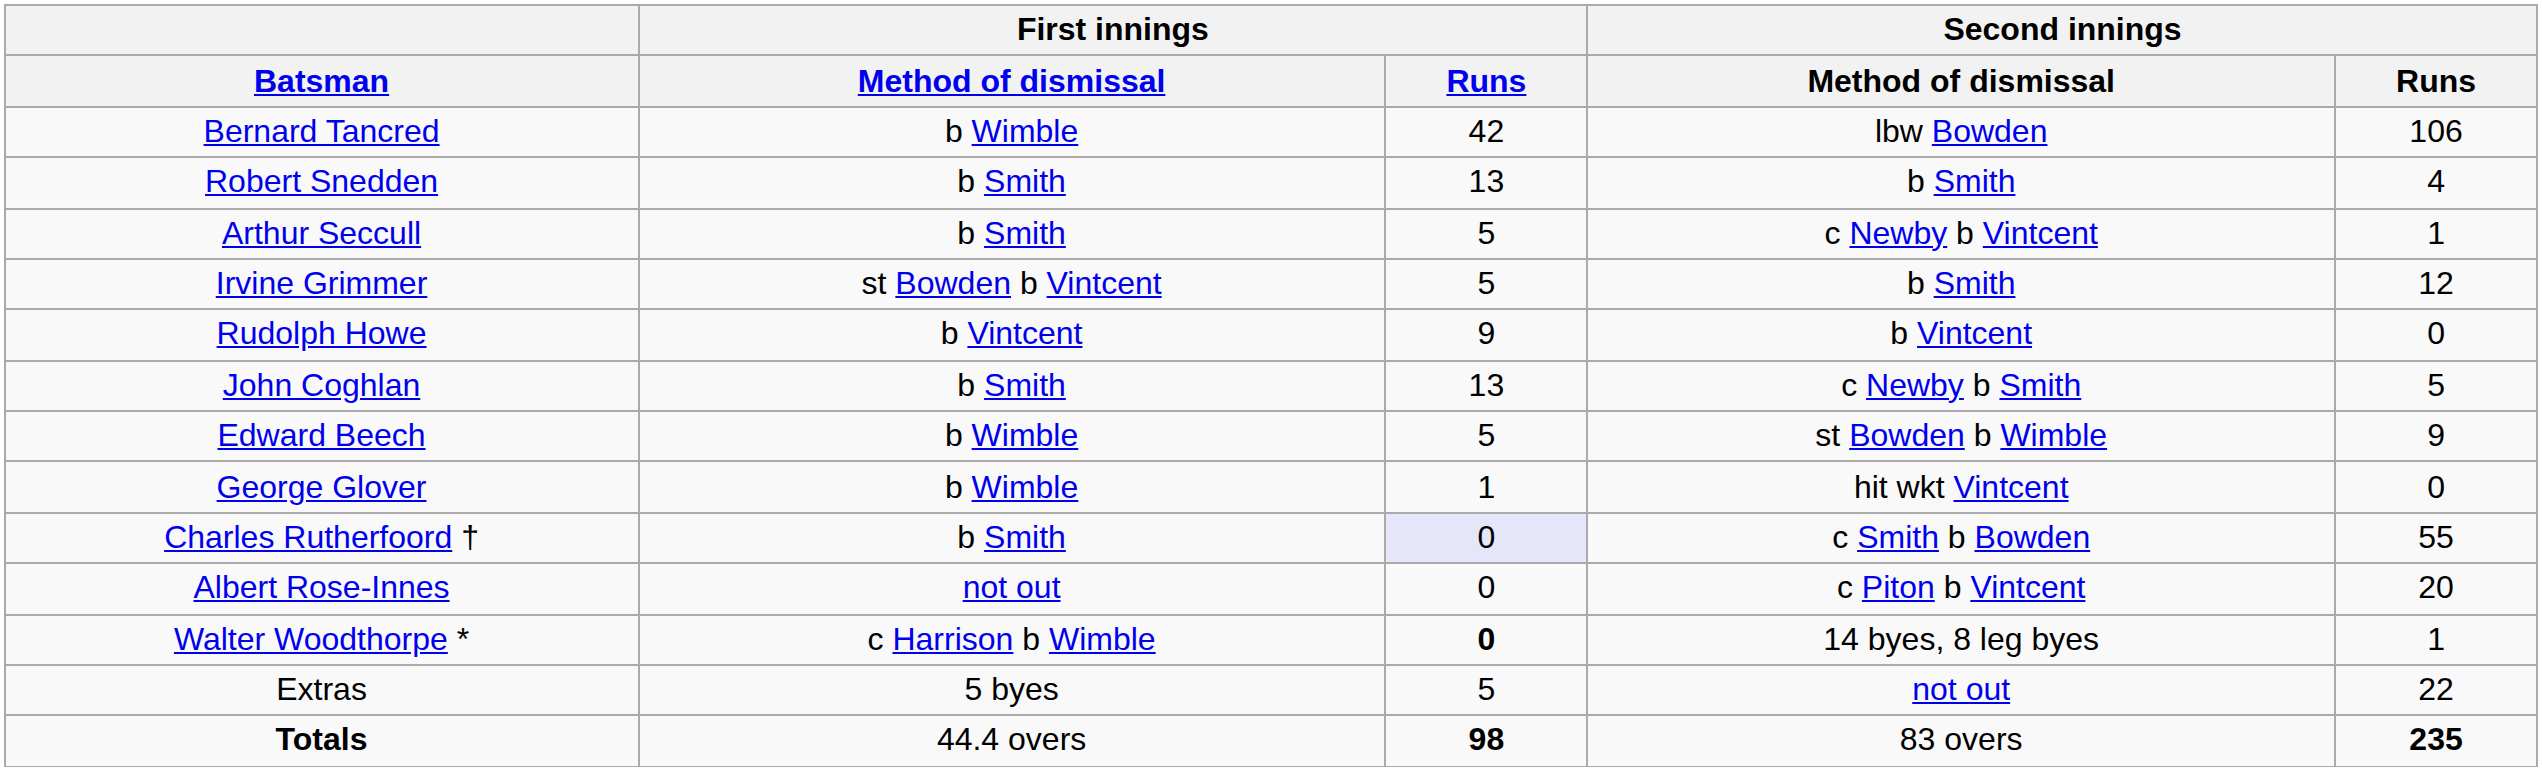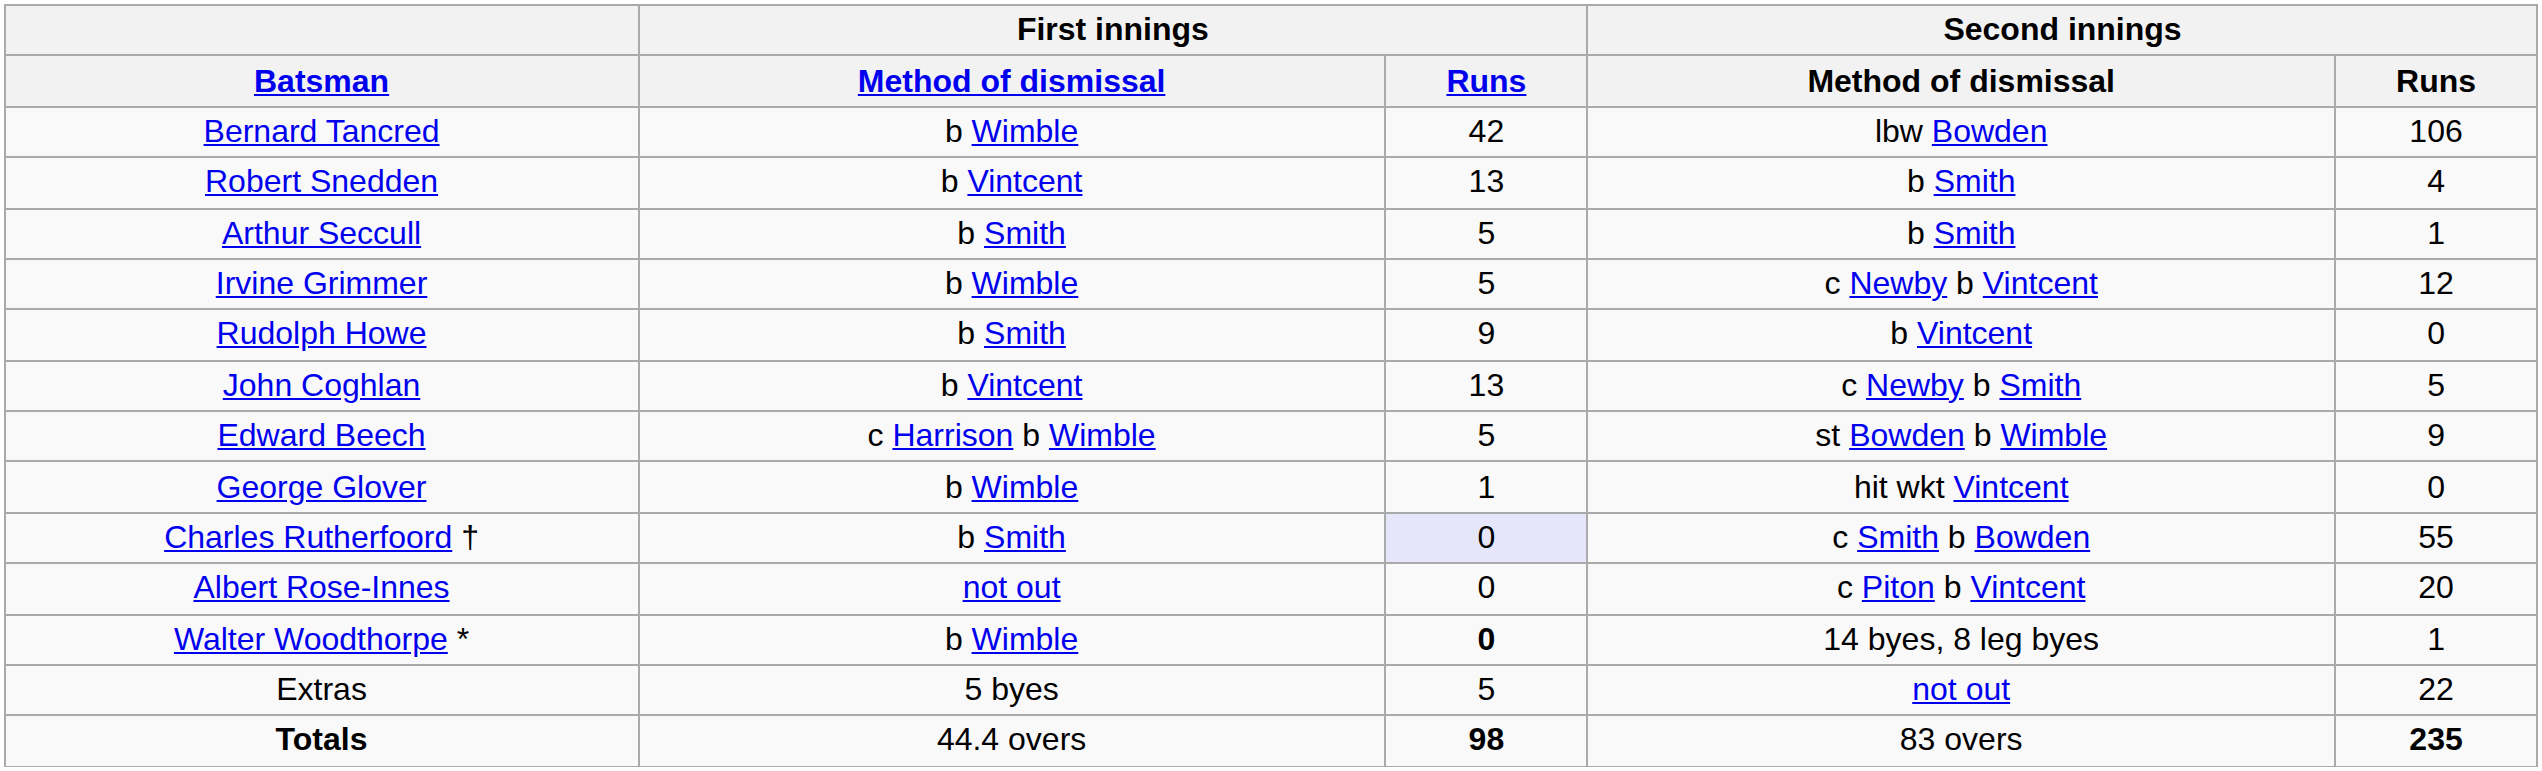Robert Snedden | First innings / Method of dismissal: b Smith -> b Vintcent
Arthur Seccull | Second innings / Method of dismissal: c Newby b Vintcent -> b Smith
Irvine Grimmer | First innings / Method of dismissal: st Bowden b Vintcent -> b Wimble
Irvine Grimmer | Second innings / Method of dismissal: b Smith -> c Newby b Vintcent
Rudolph Howe | First innings / Method of dismissal: b Vintcent -> b Smith
John Coghlan | First innings / Method of dismissal: b Smith -> b Vintcent
Edward Beech | First innings / Method of dismissal: b Wimble -> c Harrison b Wimble
Walter Woodthorpe * | First innings / Method of dismissal: c Harrison b Wimble -> b Wimble
